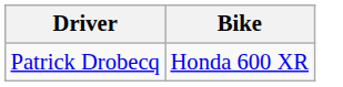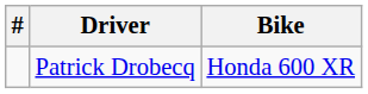+ column: #
